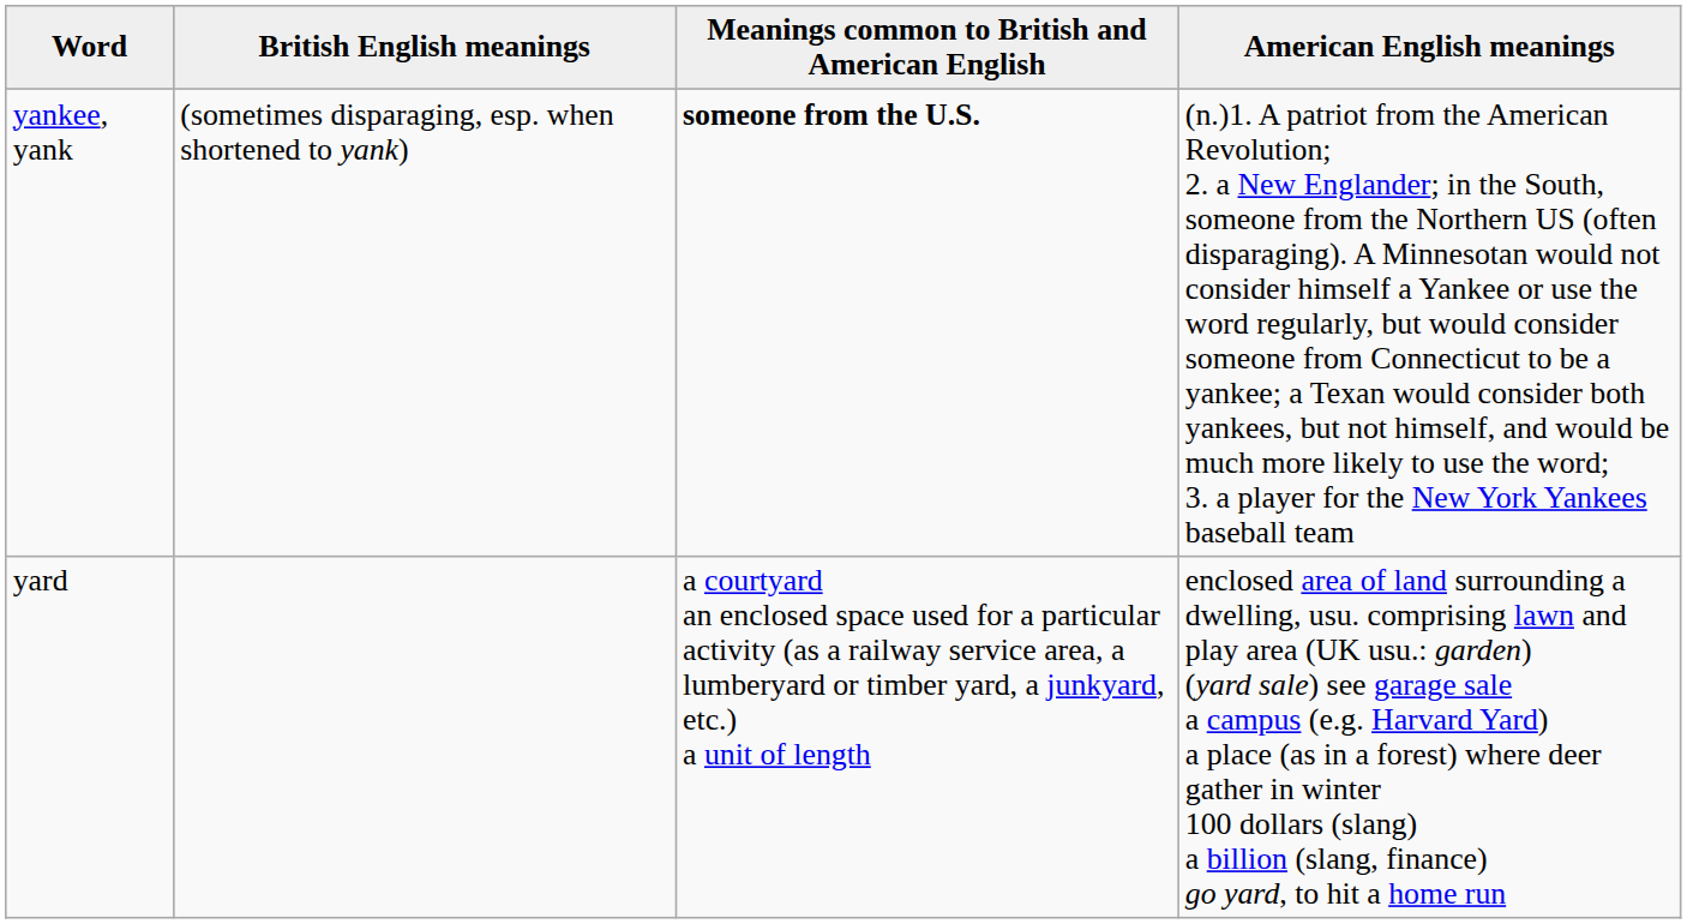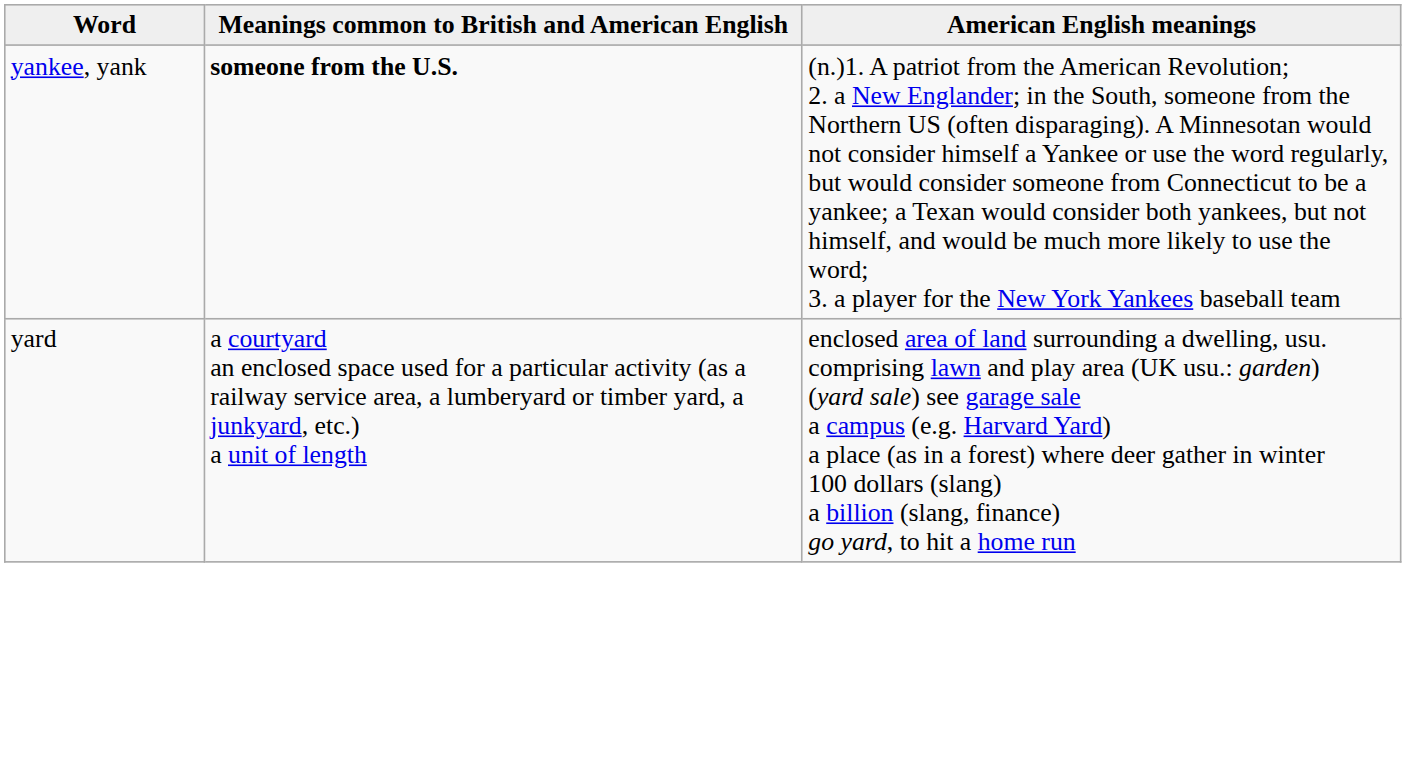- column: British English meanings | (sometimes disparaging, esp. when shortened to yank)
